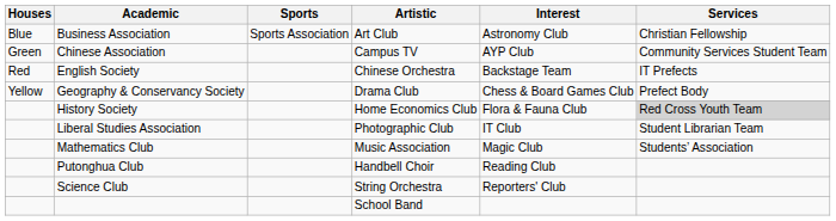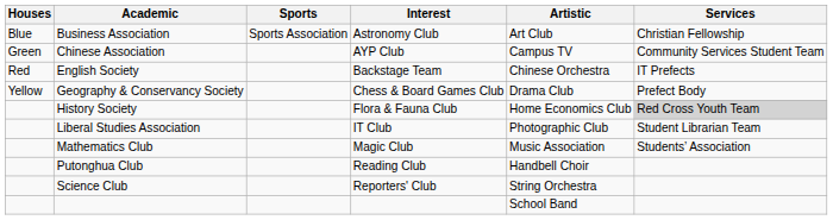columns swapped: Interest <-> Artistic
